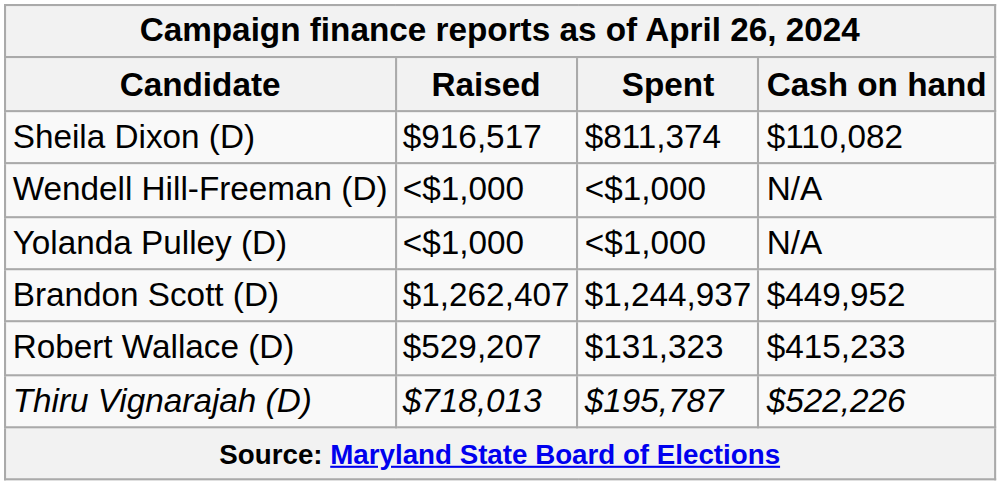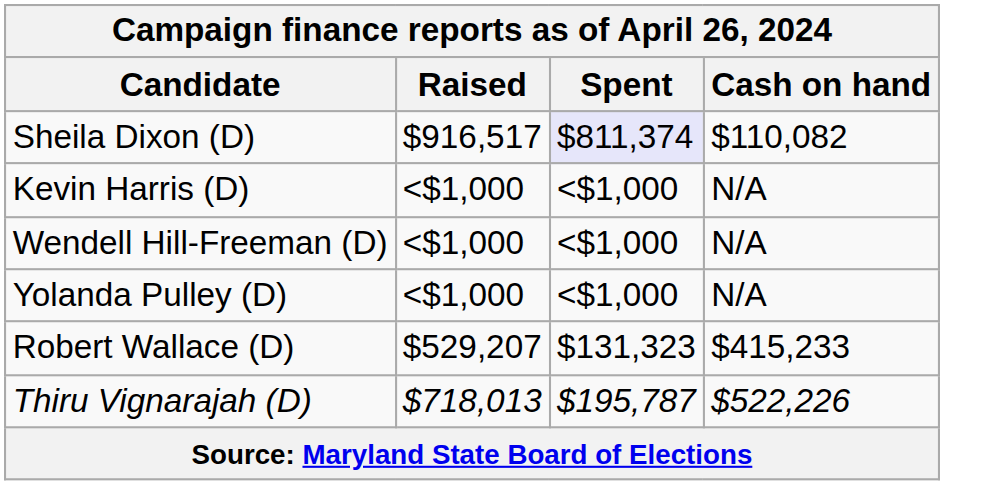Sheila Dixon (D) | Spent: no background -> lavender background
+ row: Kevin Harris (D) | <$1,000 | <$1,000 | N/A
- row: Brandon Scott (D) | $1,262,407 | $1,244,937 | $449,952
